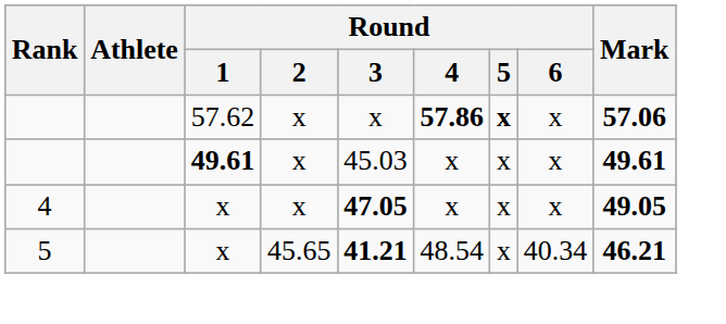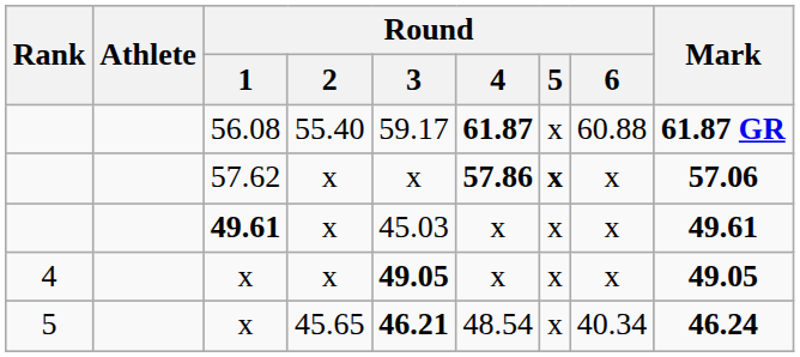+ row: 56.08 | 55.40 | 59.17 | 61.87 | x | 60.88 | 61.87 GR
4 / x | Round / 3: 47.05 -> 49.05
5 / x | Round / 3: 41.21 -> 46.21
5 / x | Mark: 46.21 -> 46.24
